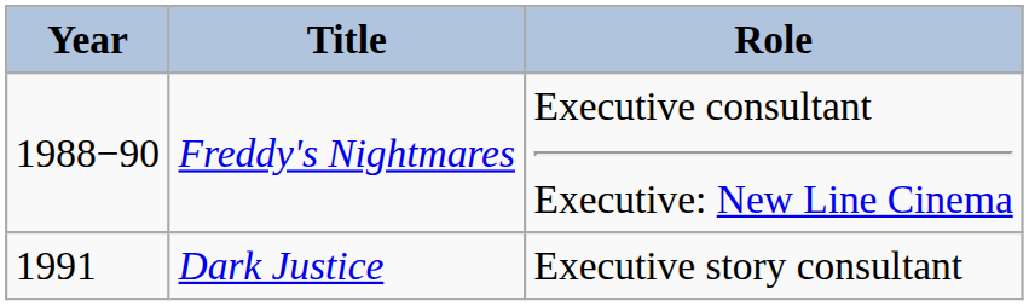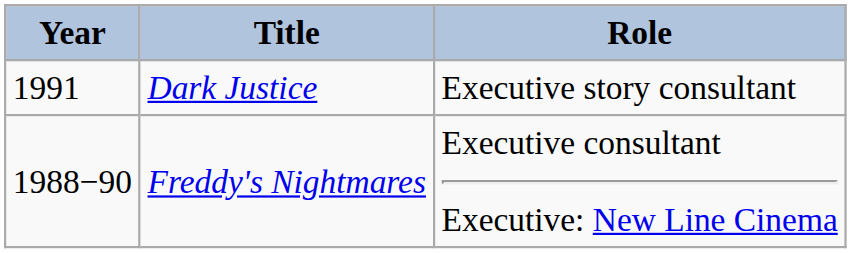rows swapped: Freddy's Nightmares <-> Dark Justice
